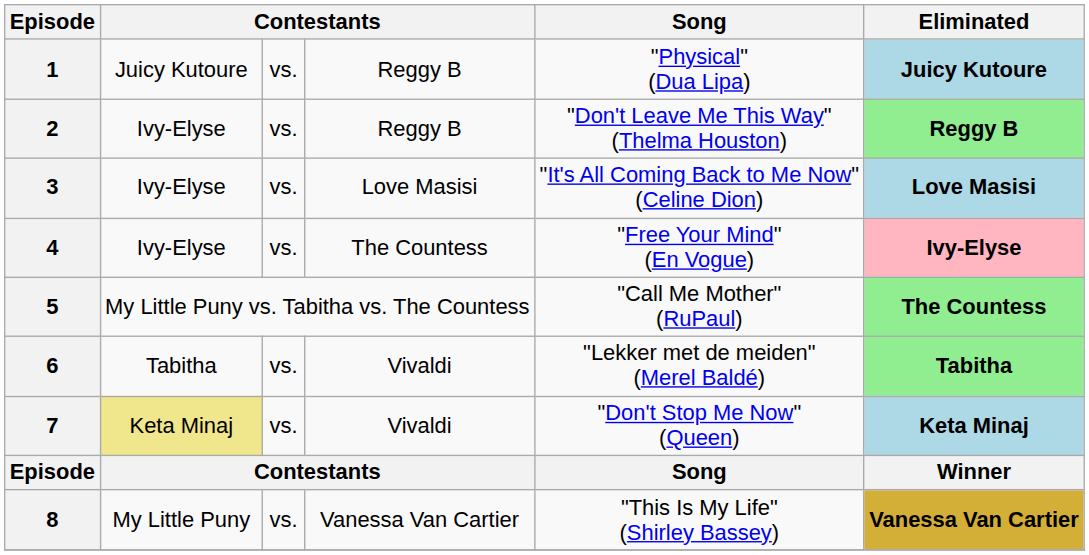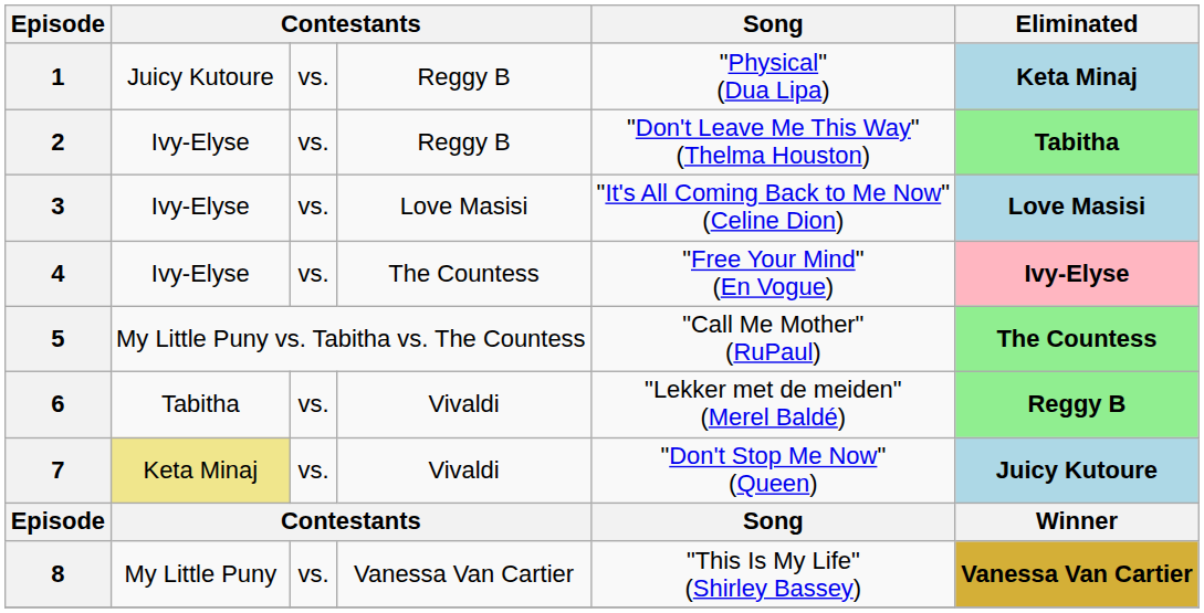1 | Eliminated: Juicy Kutoure -> Keta Minaj
2 | Eliminated: Reggy B -> Tabitha
6 | Eliminated: Tabitha -> Reggy B
7 | Eliminated: Keta Minaj -> Juicy Kutoure
